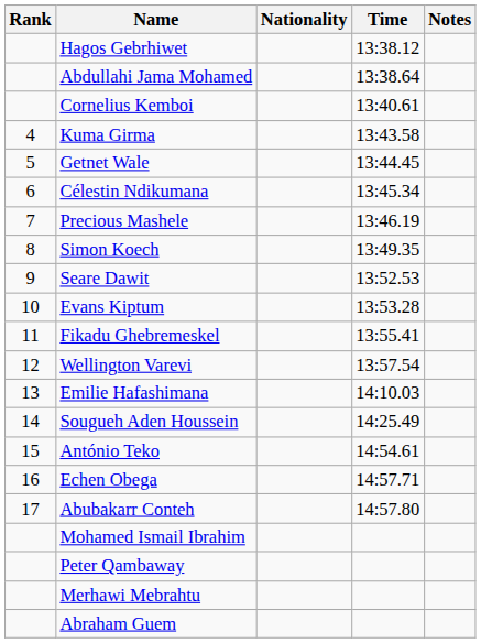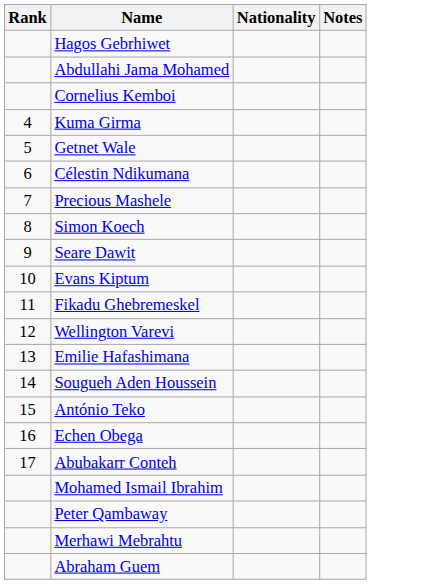- column: Time | 13:38.12 | 13:38.64 | 13:40.61 | 13:43.58 | 13:44.45 | 13:45.34 | 13:46.19 | 13:49.35 | 13:52.53 | 13:53.28 | 13:55.41 | 13:57.54 | 14:10.03 | 14:25.49 | 14:54.61 | 14:57.71 | 14:57.80
